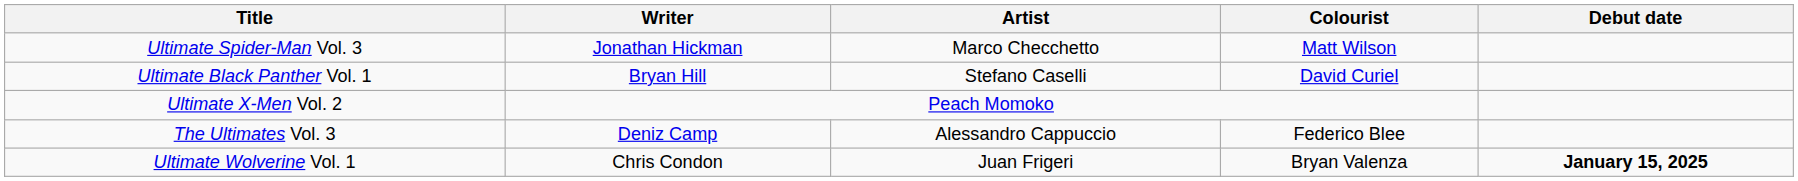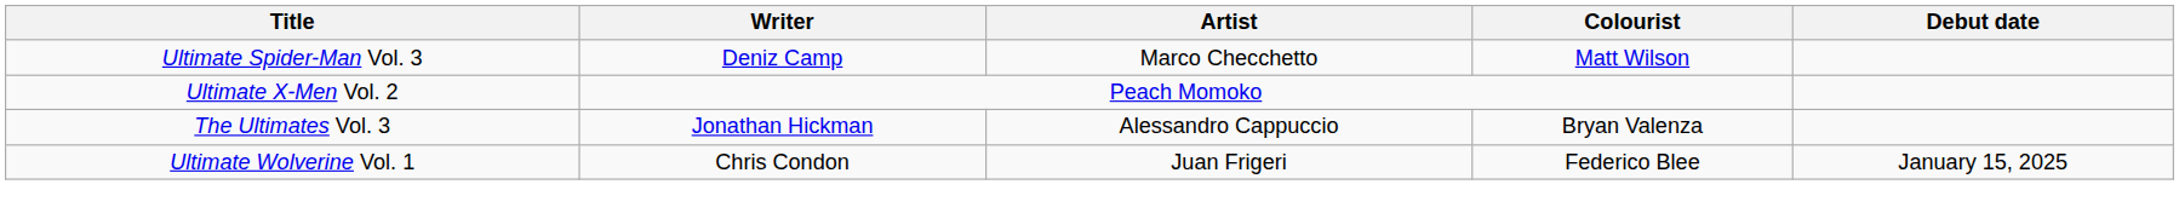Ultimate Spider-Man Vol. 3 | Writer: Jonathan Hickman -> Deniz Camp
- row: Ultimate Black Panther Vol. 1 | Bryan Hill | Stefano Caselli | David Curiel
The Ultimates Vol. 3 | Writer: Deniz Camp -> Jonathan Hickman
The Ultimates Vol. 3 | Colourist: Federico Blee -> Bryan Valenza
Ultimate Wolverine Vol. 1 | Colourist: Bryan Valenza -> Federico Blee
Ultimate Wolverine Vol. 1 | Debut date: bold -> normal
